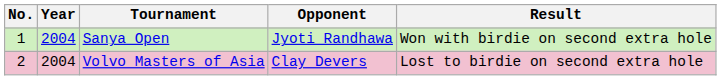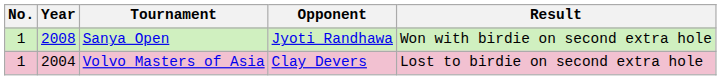Sanya Open | Year: 2004 -> 2008
Volvo Masters of Asia | No.: 2 -> 1
